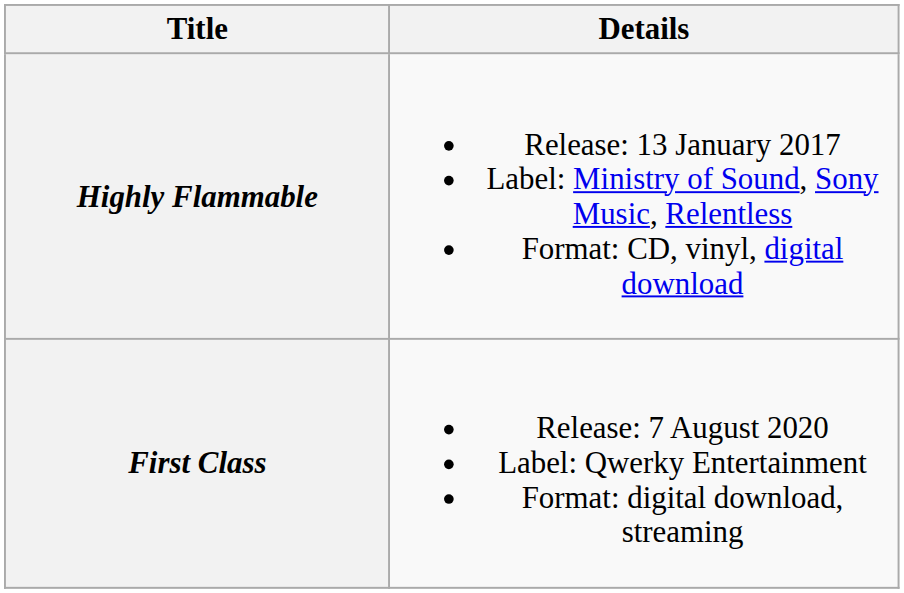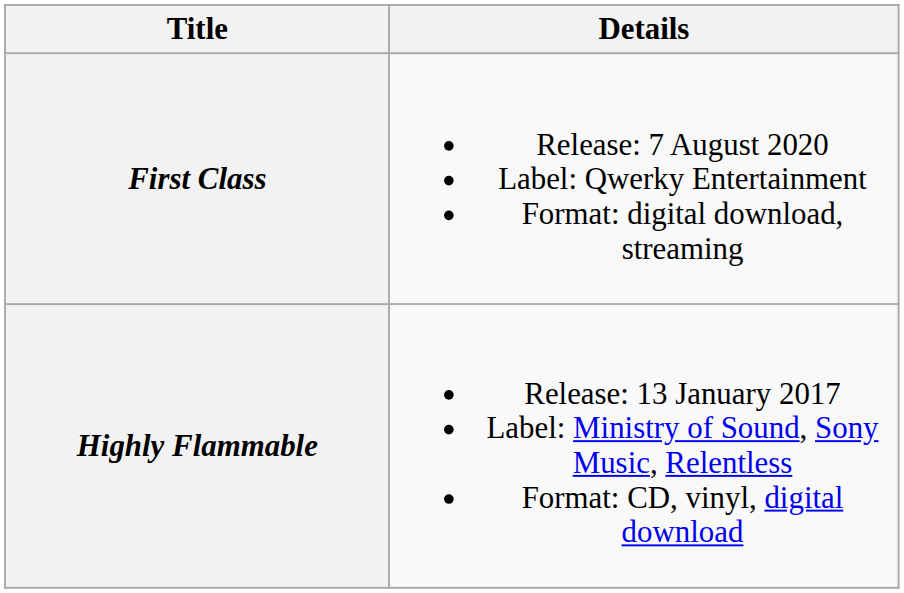rows swapped: Highly Flammable <-> First Class
